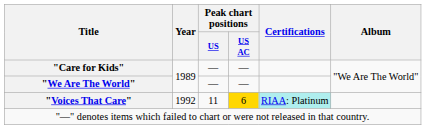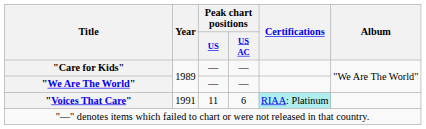"Voices That Care" | Year: 1992 -> 1991
"Voices That Care" | Peak chart positions / US AC: gold background -> no background
